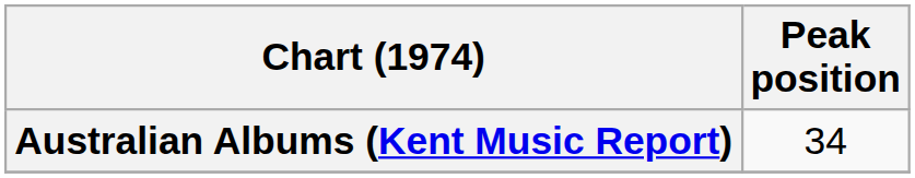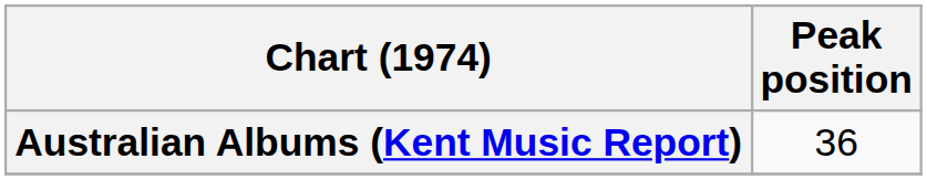Australian Albums (Kent Music Report) | Peak position: 34 -> 36
